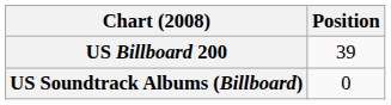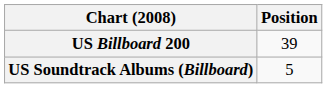US Soundtrack Albums (Billboard) | Position: 0 -> 5
